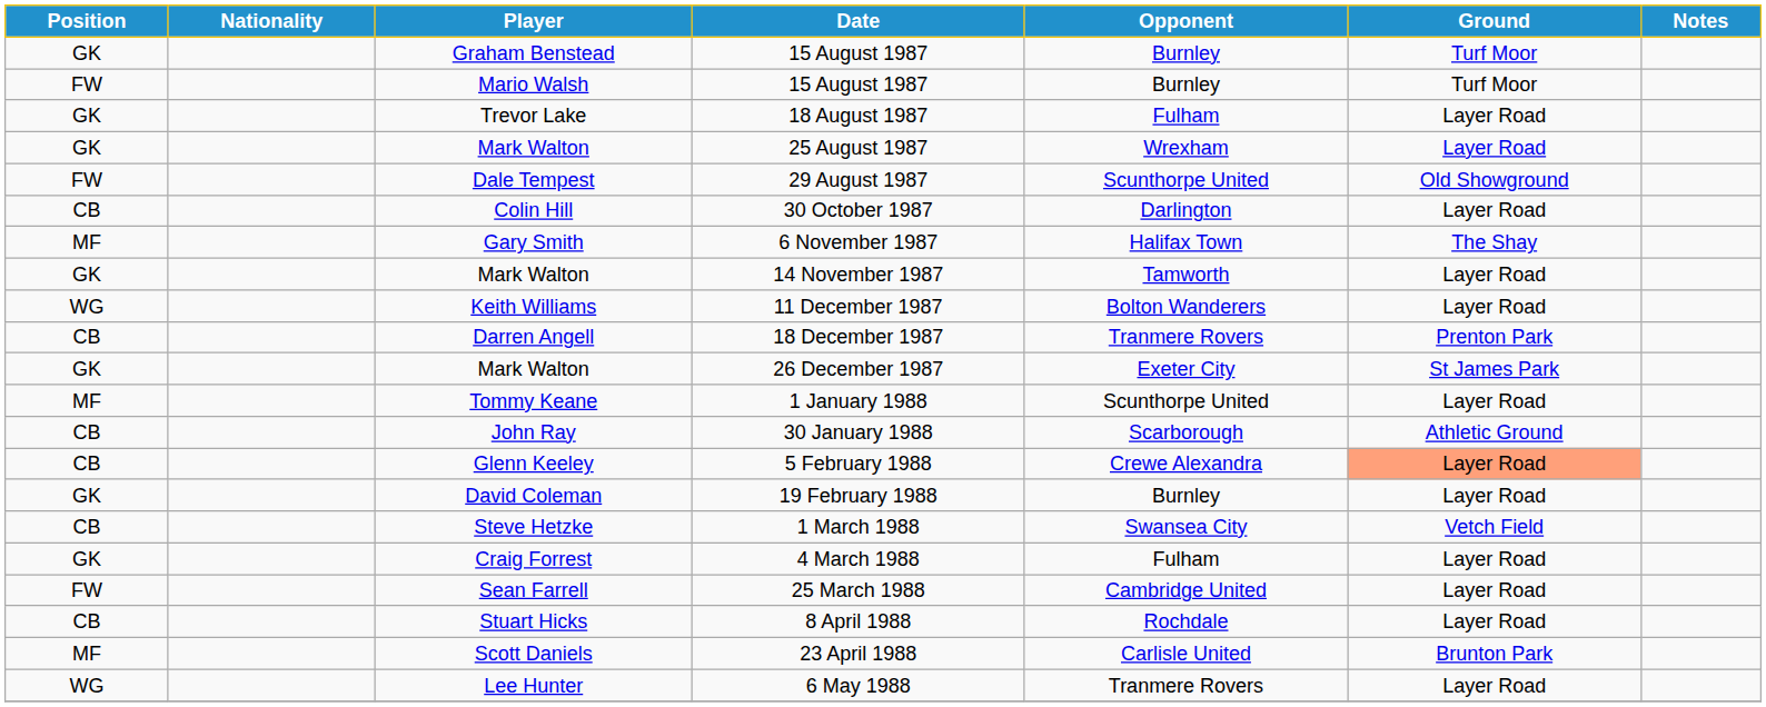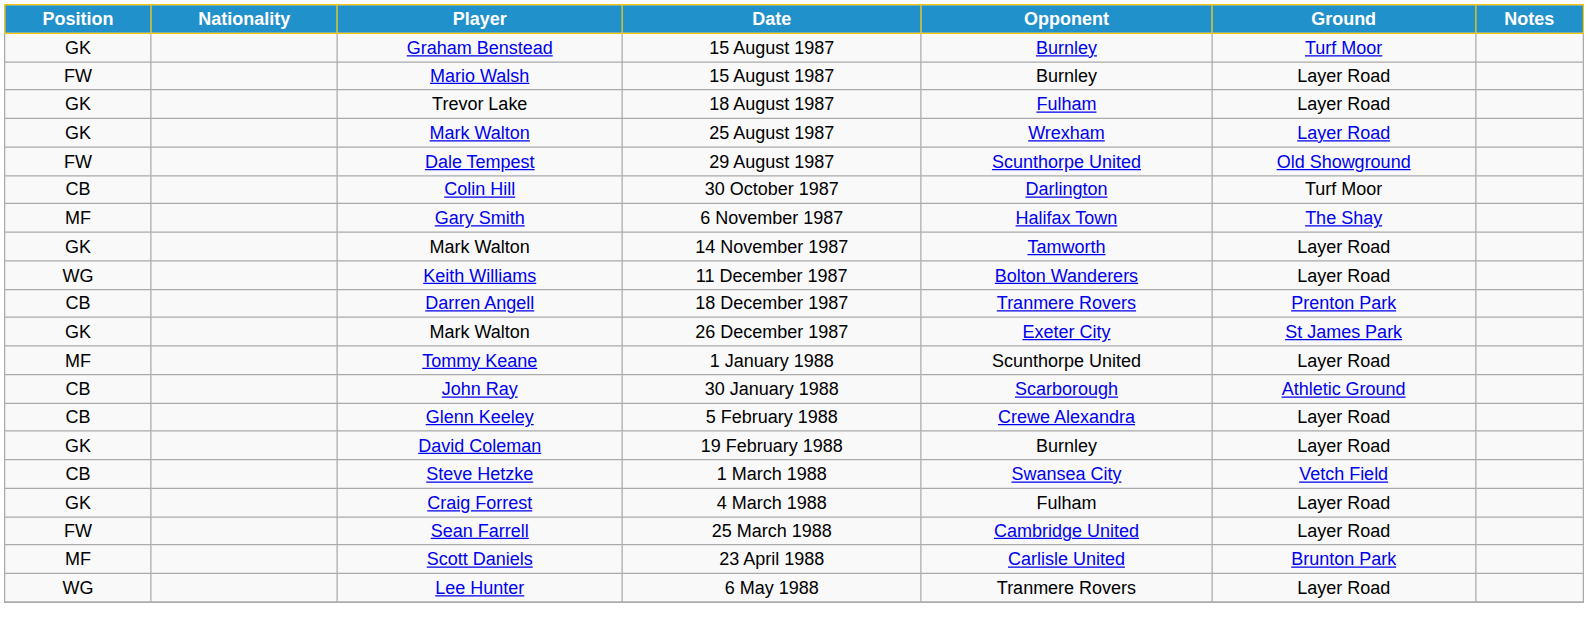Mario Walsh / 15 August 1987 | Ground: Turf Moor -> Layer Road
30 October 1987 | Ground: Layer Road -> Turf Moor
5 February 1988 | Ground: lightsalmon background -> no background
- row: CB | Stuart Hicks | 8 April 1988 | Rochdale | Layer Road
